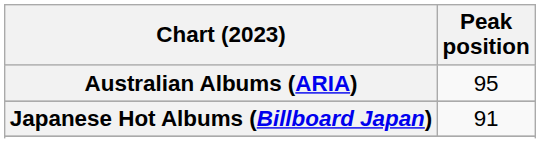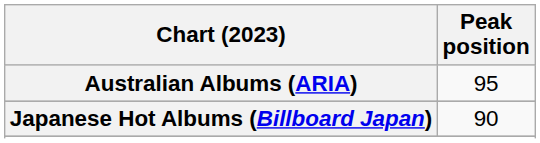Japanese Hot Albums (Billboard Japan) | Peak position: 91 -> 90
